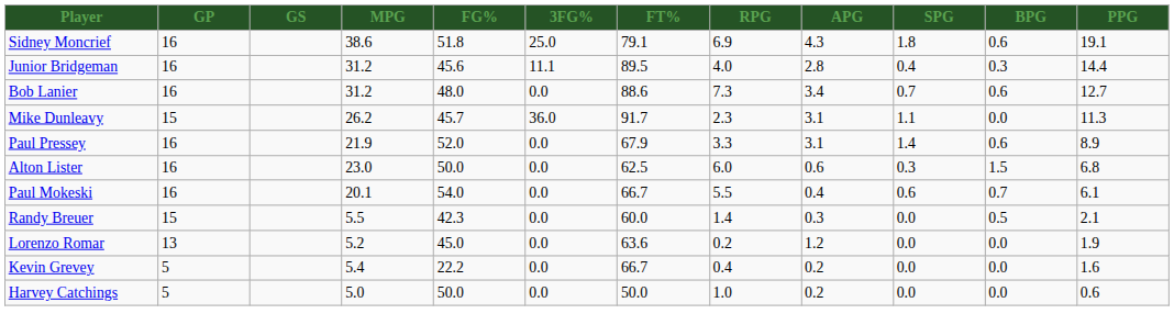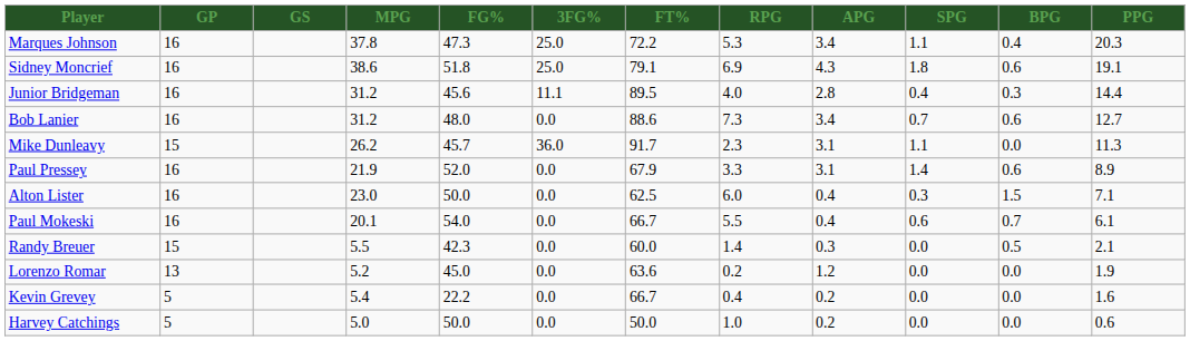+ row: Marques Johnson | 16 | 37.8 | 47.3 | 25.0 | 72.2 | 5.3 | 3.4 | 1.1 | 0.4 | 20.3
Alton Lister | APG: 0.6 -> 0.4
Alton Lister | PPG: 6.8 -> 7.1
